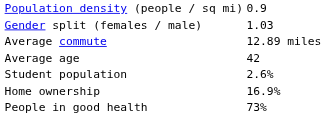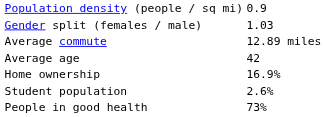rows swapped: Home ownership <-> Student population
